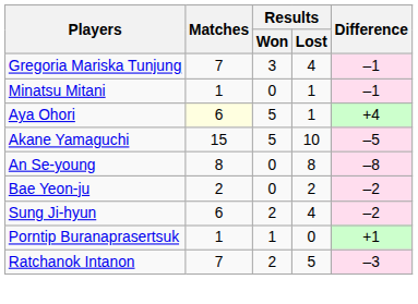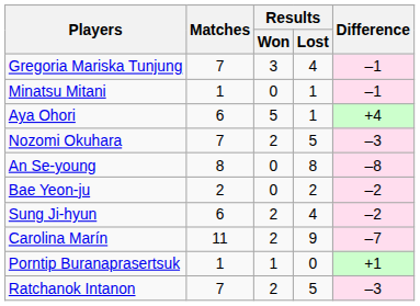Aya Ohori | Matches: lightyellow background -> no background
+ row: Nozomi Okuhara | 7 | 2 | 5 | –3
- row: Akane Yamaguchi | 15 | 5 | 10 | –5
+ row: Carolina Marín | 11 | 2 | 9 | –7
